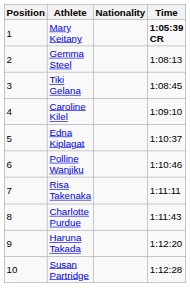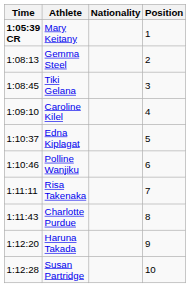columns swapped: Position <-> Time
